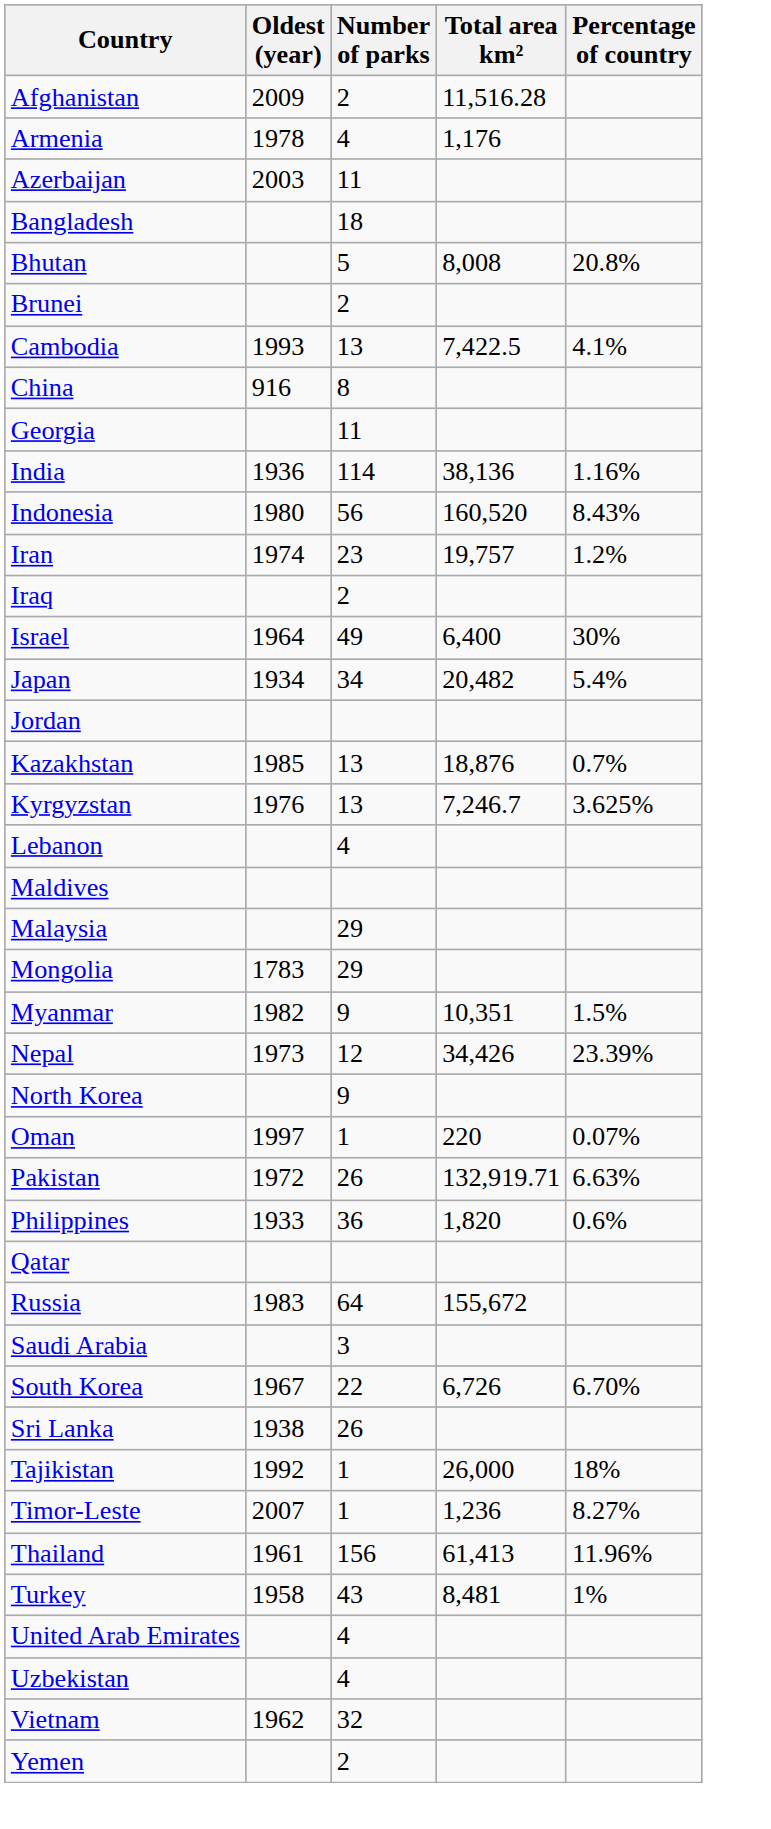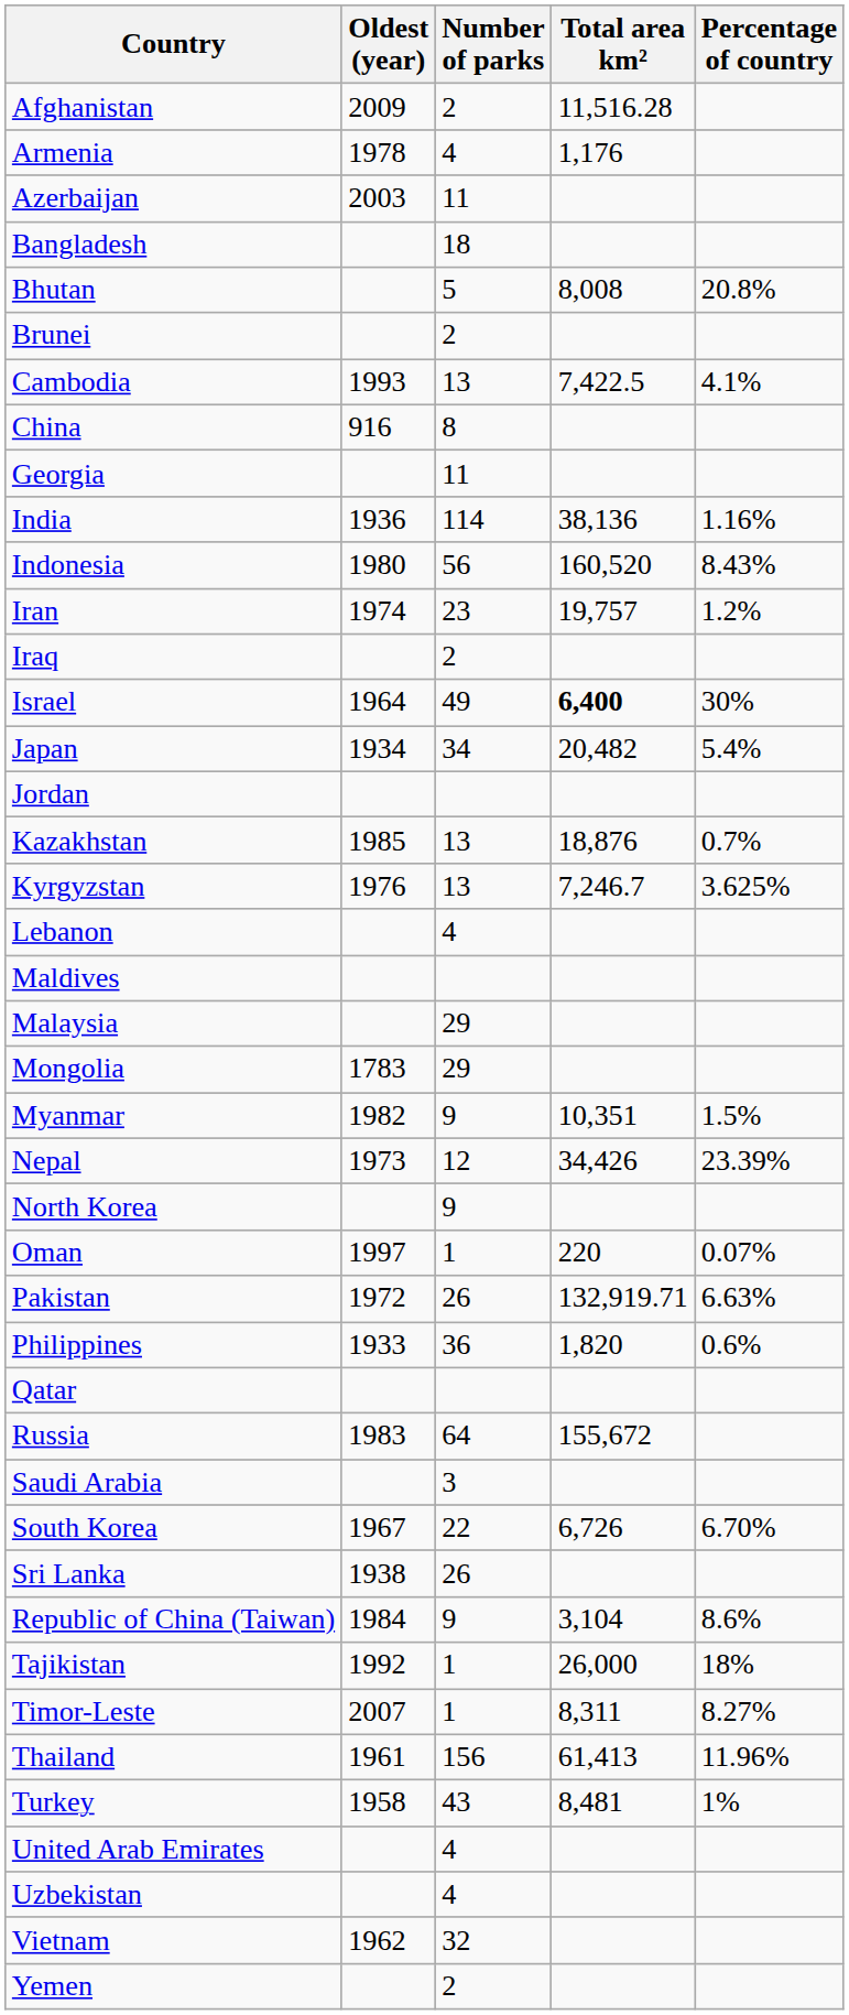Israel | Total area km²: normal -> bold
+ row: Republic of China (Taiwan) | 1984 | 9 | 3,104 | 8.6%
Timor-Leste | Total area km²: 1,236 -> 8,311
